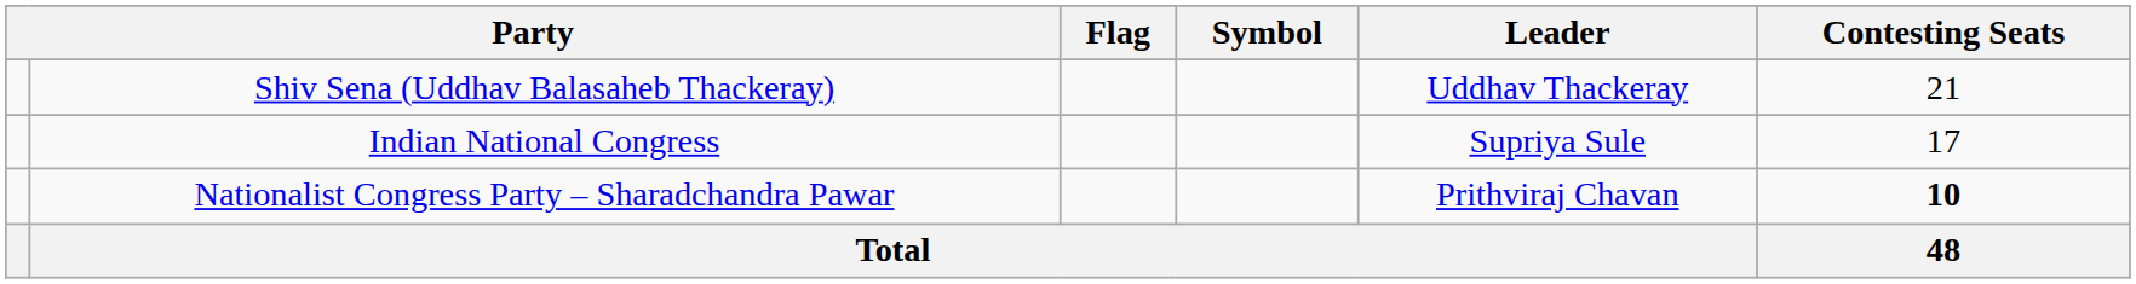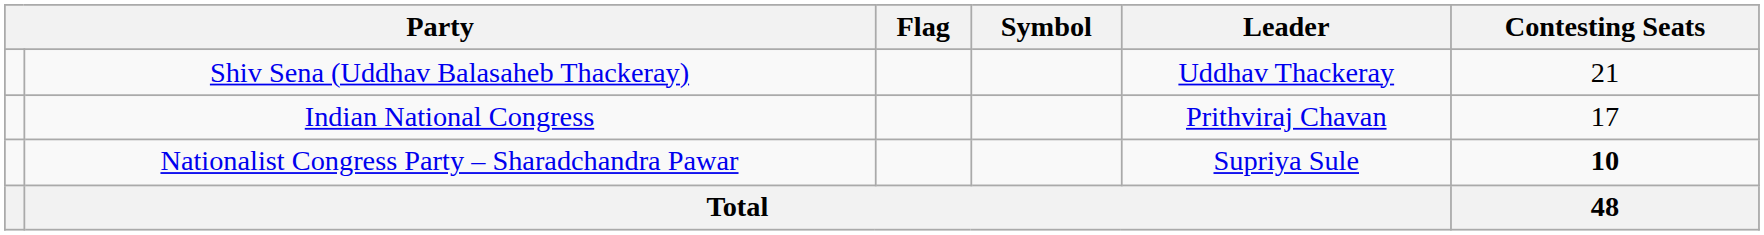Indian National Congress | Leader: Supriya Sule -> Prithviraj Chavan
Nationalist Congress Party – Sharadchandra Pawar | Leader: Prithviraj Chavan -> Supriya Sule
